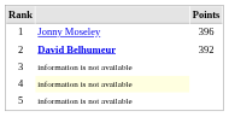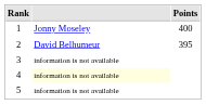1 | Points: 396 -> 400
2 | column 2: bold -> normal
2 | Points: 392 -> 395
